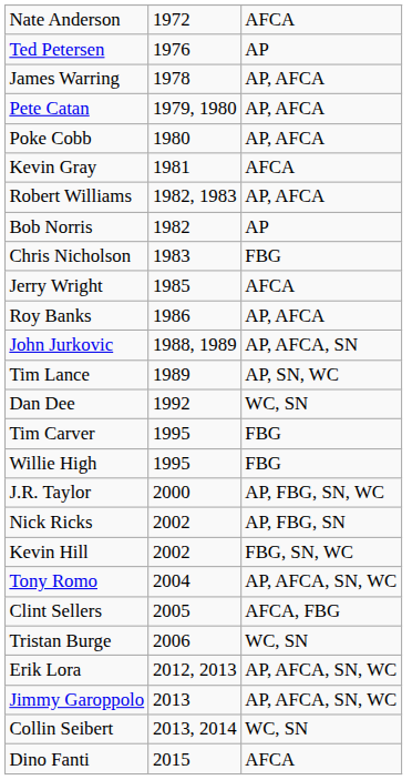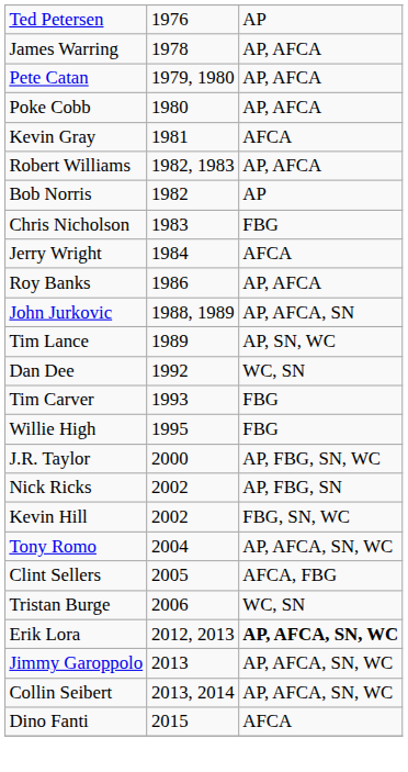- row: Nate Anderson | 1972 | AFCA
Jerry Wright | column 2: 1985 -> 1984
Tim Carver | column 2: 1995 -> 1993
Erik Lora | column 3: normal -> bold
Collin Seibert | column 3: WC, SN -> AP, AFCA, SN, WC
